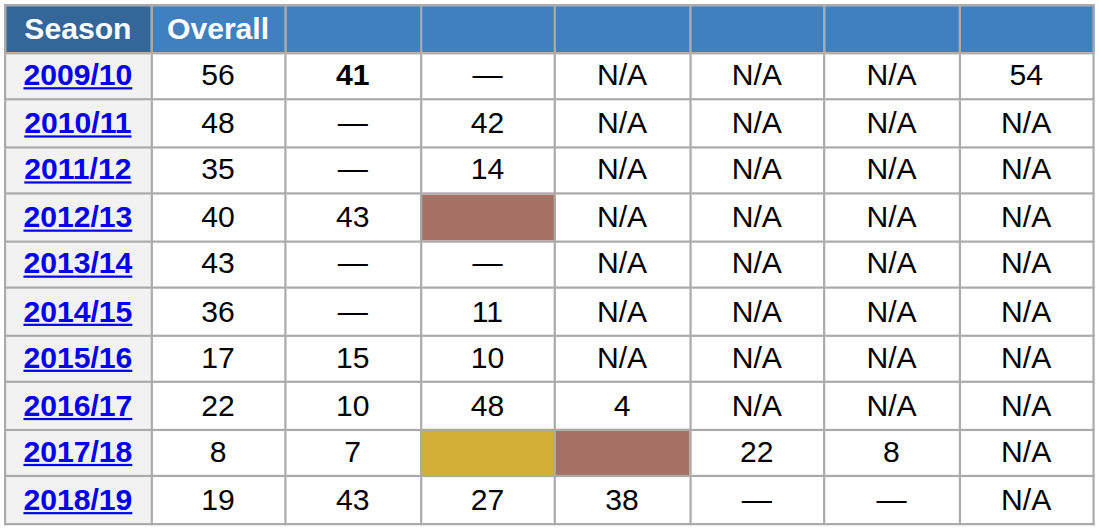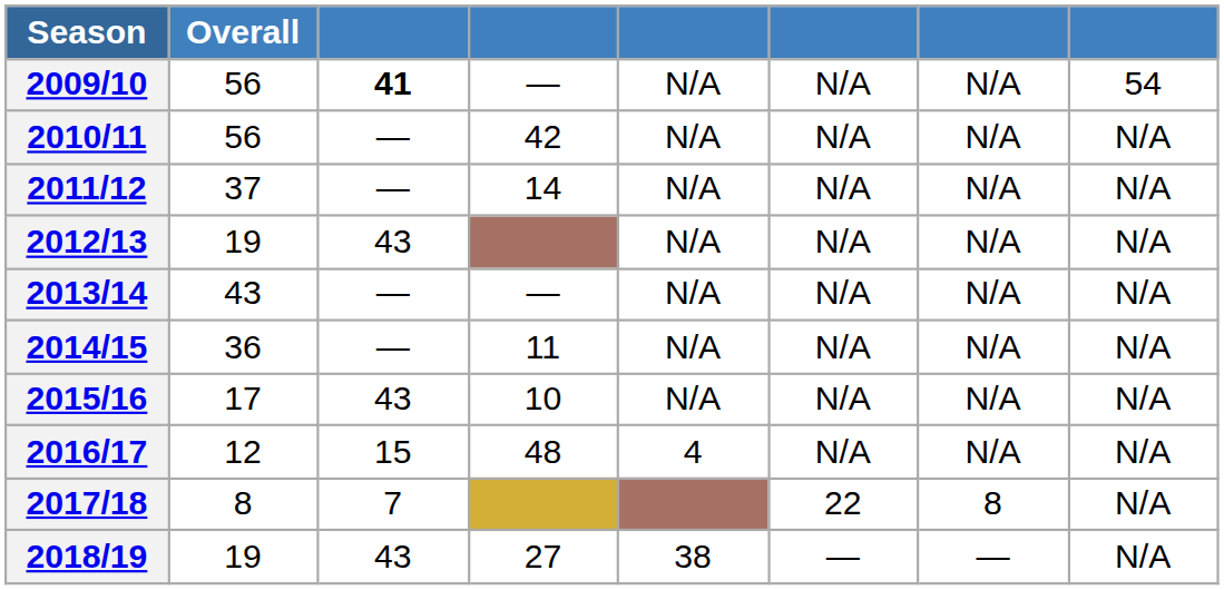2010/11 | Overall: 48 -> 56
2011/12 | Overall: 35 -> 37
2012/13 | Overall: 40 -> 19
2015/16 | column 3: 15 -> 43
2016/17 | Overall: 22 -> 12
2016/17 | column 3: 10 -> 15
